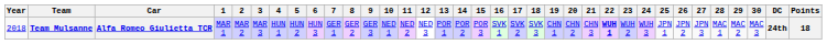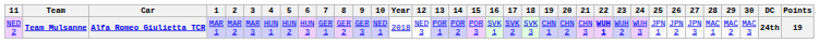columns swapped: Year <-> 11
Team Mulsanne | Points: 18 -> 19
